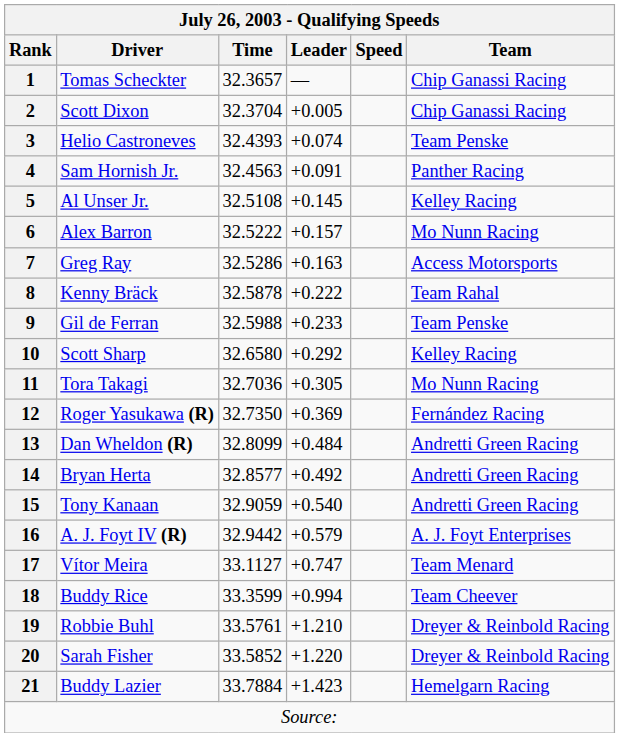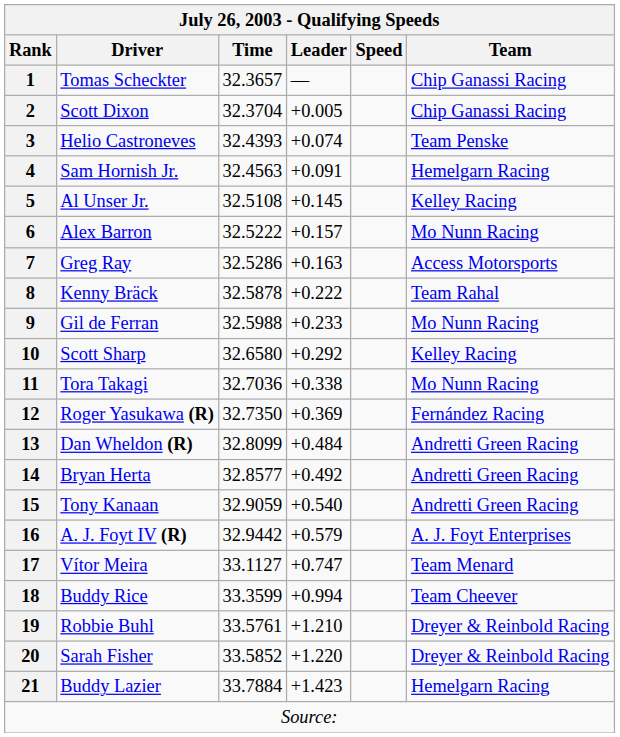4 | Team: Panther Racing -> Hemelgarn Racing
9 | Team: Team Penske -> Mo Nunn Racing
11 | Leader: +0.305 -> +0.338
